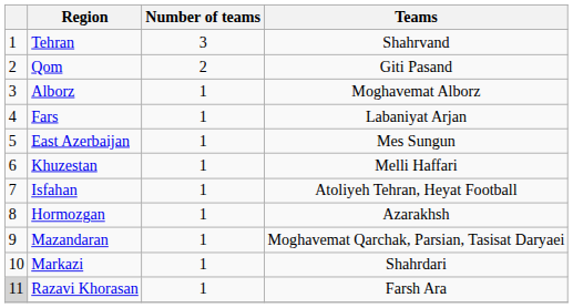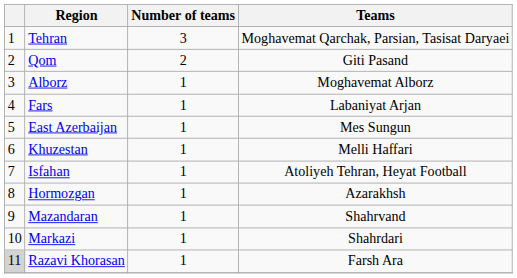Tehran | Teams: Shahrvand -> Moghavemat Qarchak, Parsian, Tasisat Daryaei
Mazandaran | Teams: Moghavemat Qarchak, Parsian, Tasisat Daryaei -> Shahrvand
